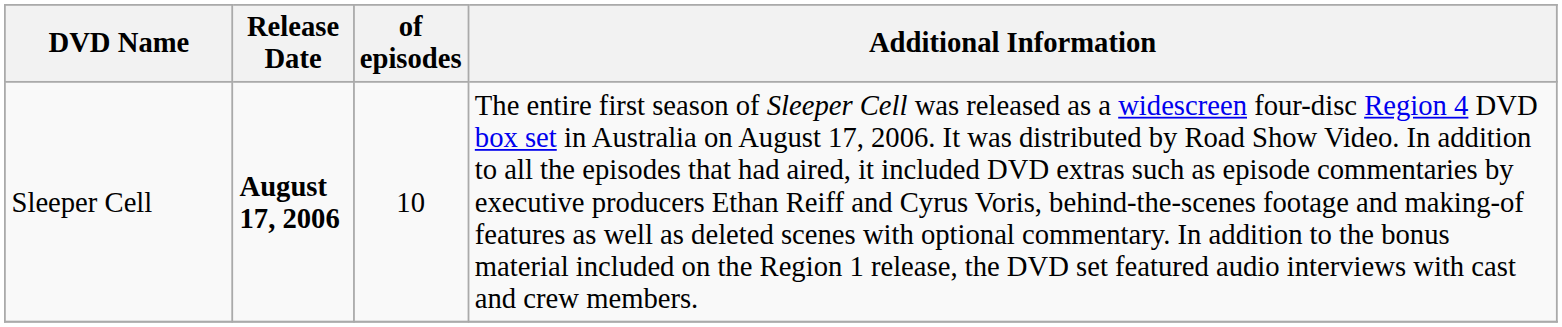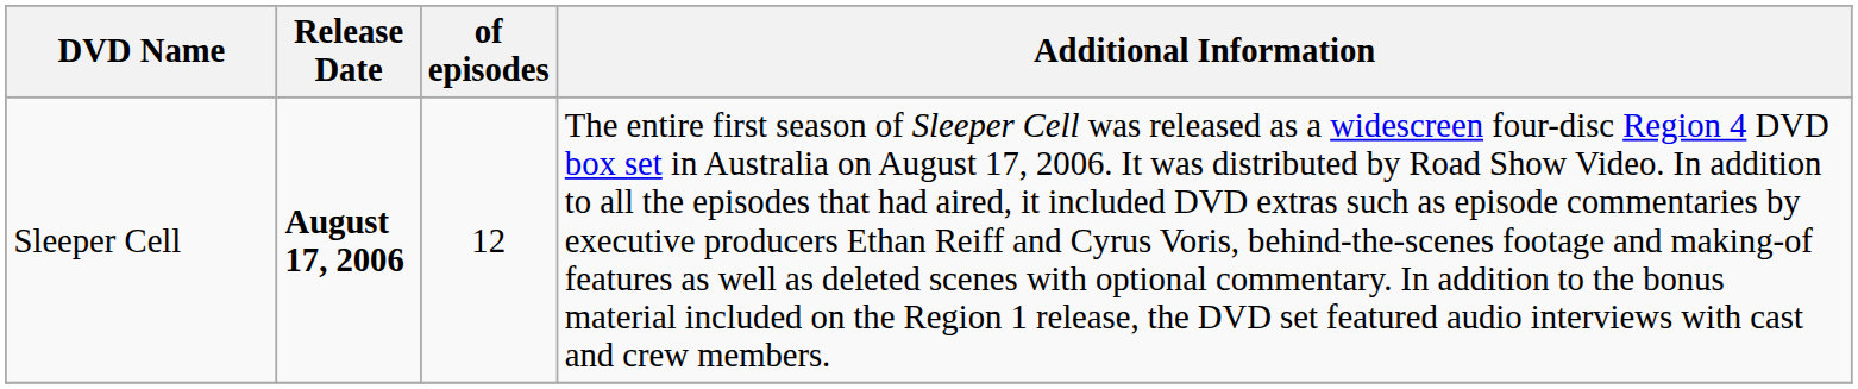Sleeper Cell | of episodes: 10 -> 12
